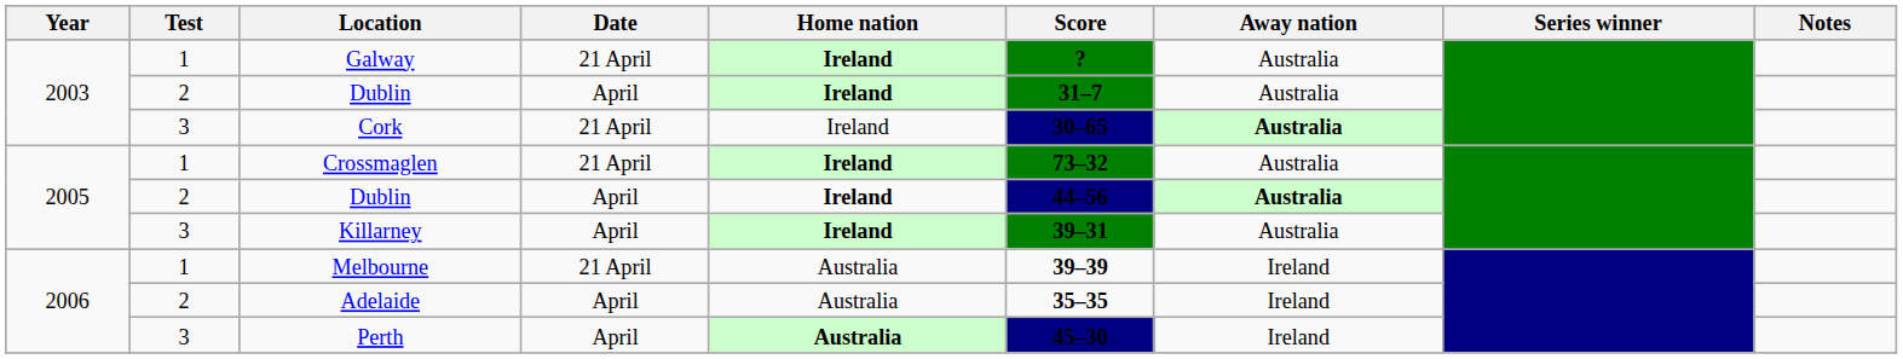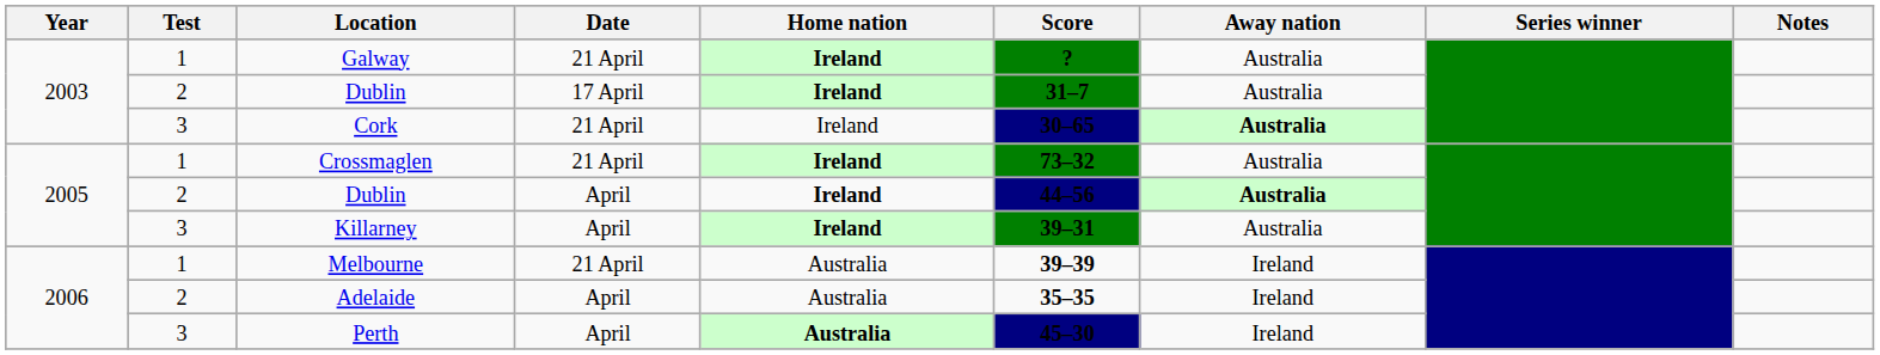2003 / Dublin | Date: April -> 17 April
